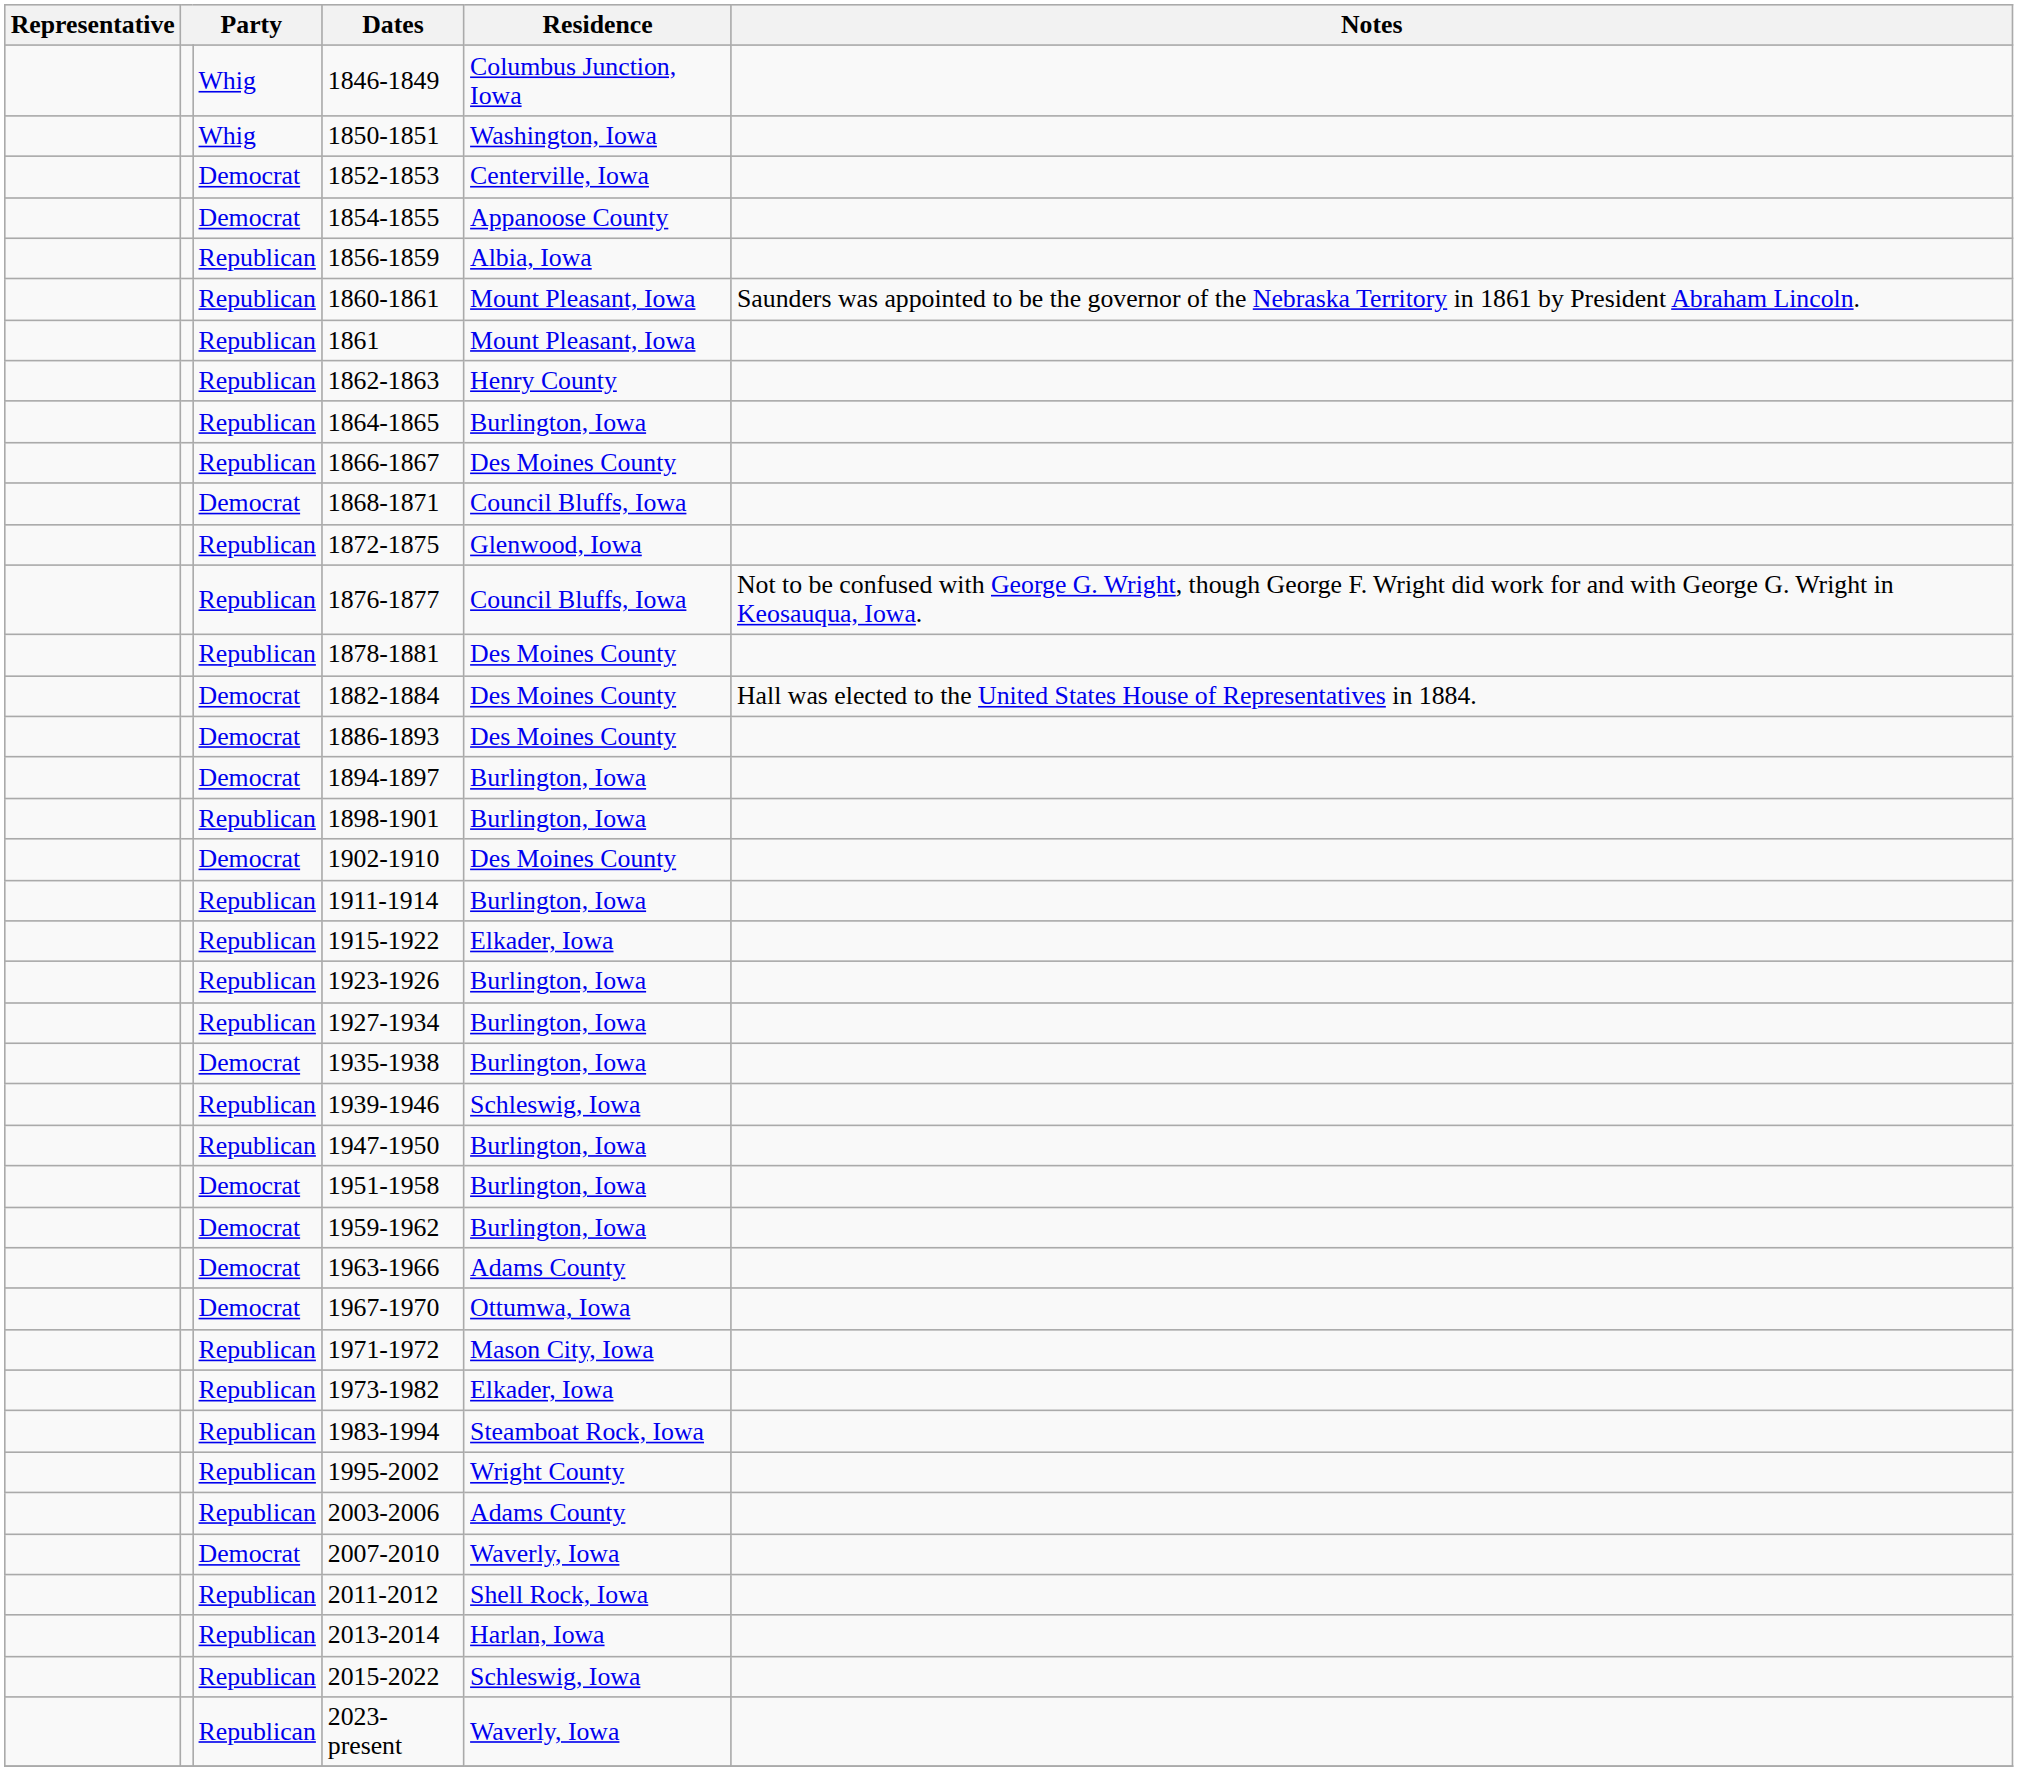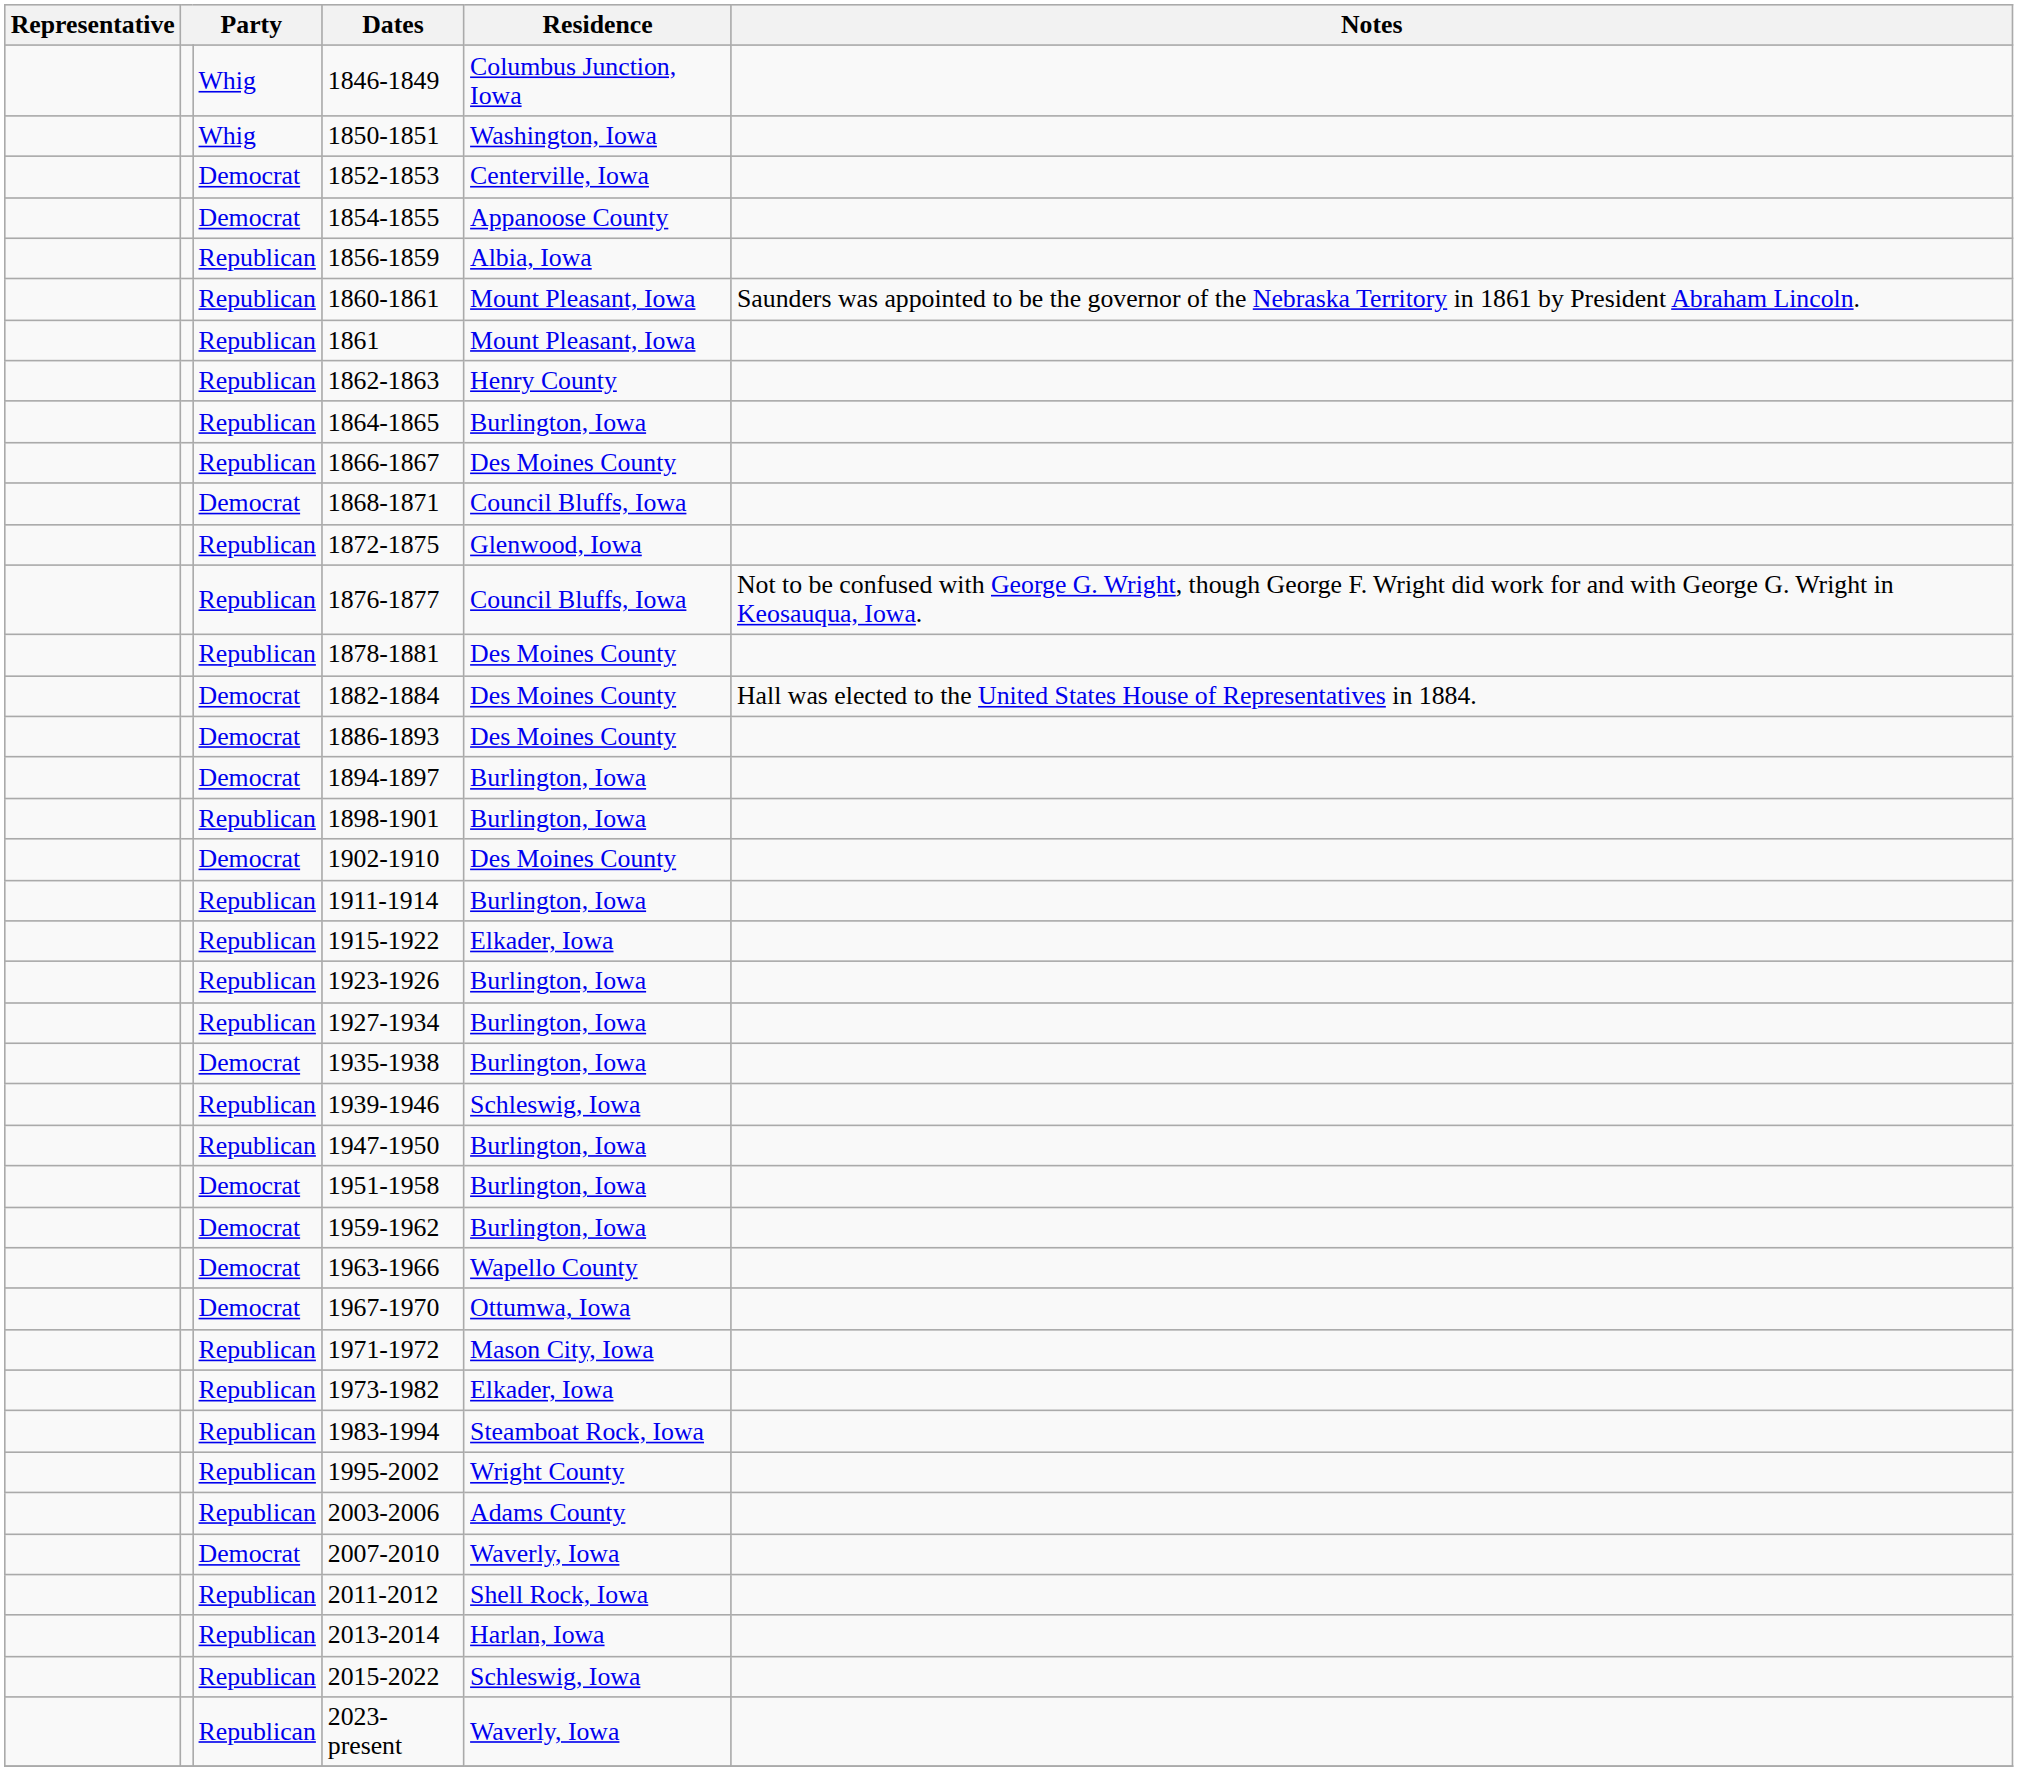1963-1966 | Residence: Adams County -> Wapello County
